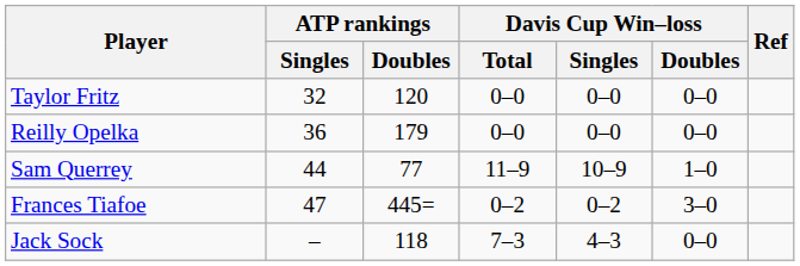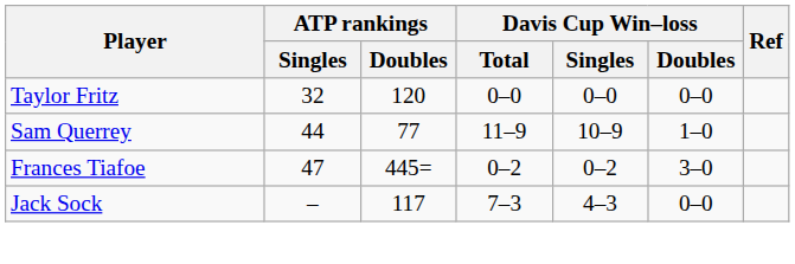- row: Reilly Opelka | 36 | 179 | 0–0 | 0–0 | 0–0
Jack Sock | ATP rankings / Doubles: 118 -> 117
